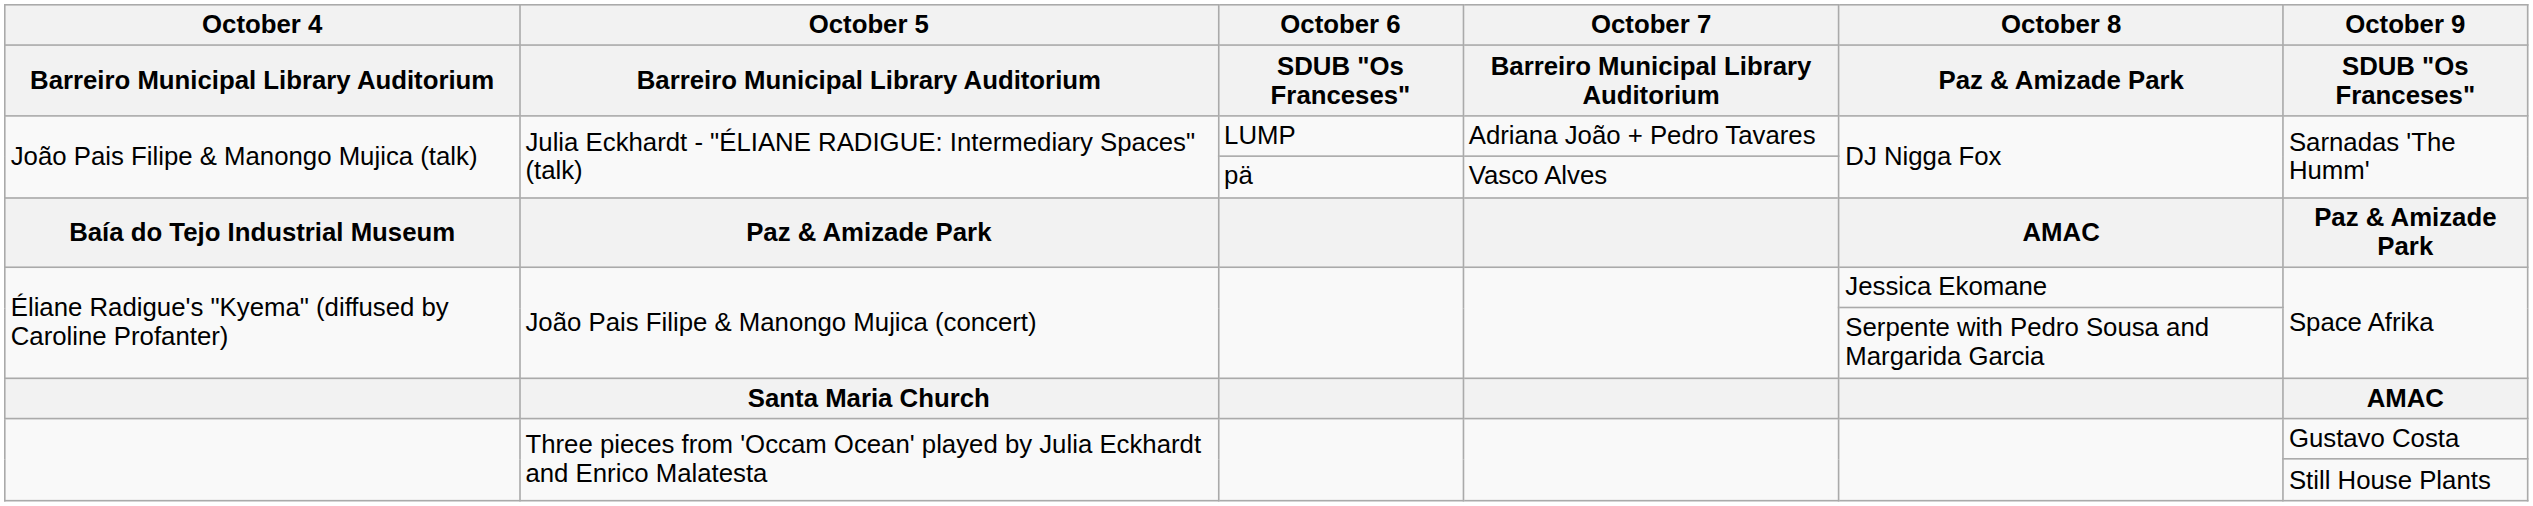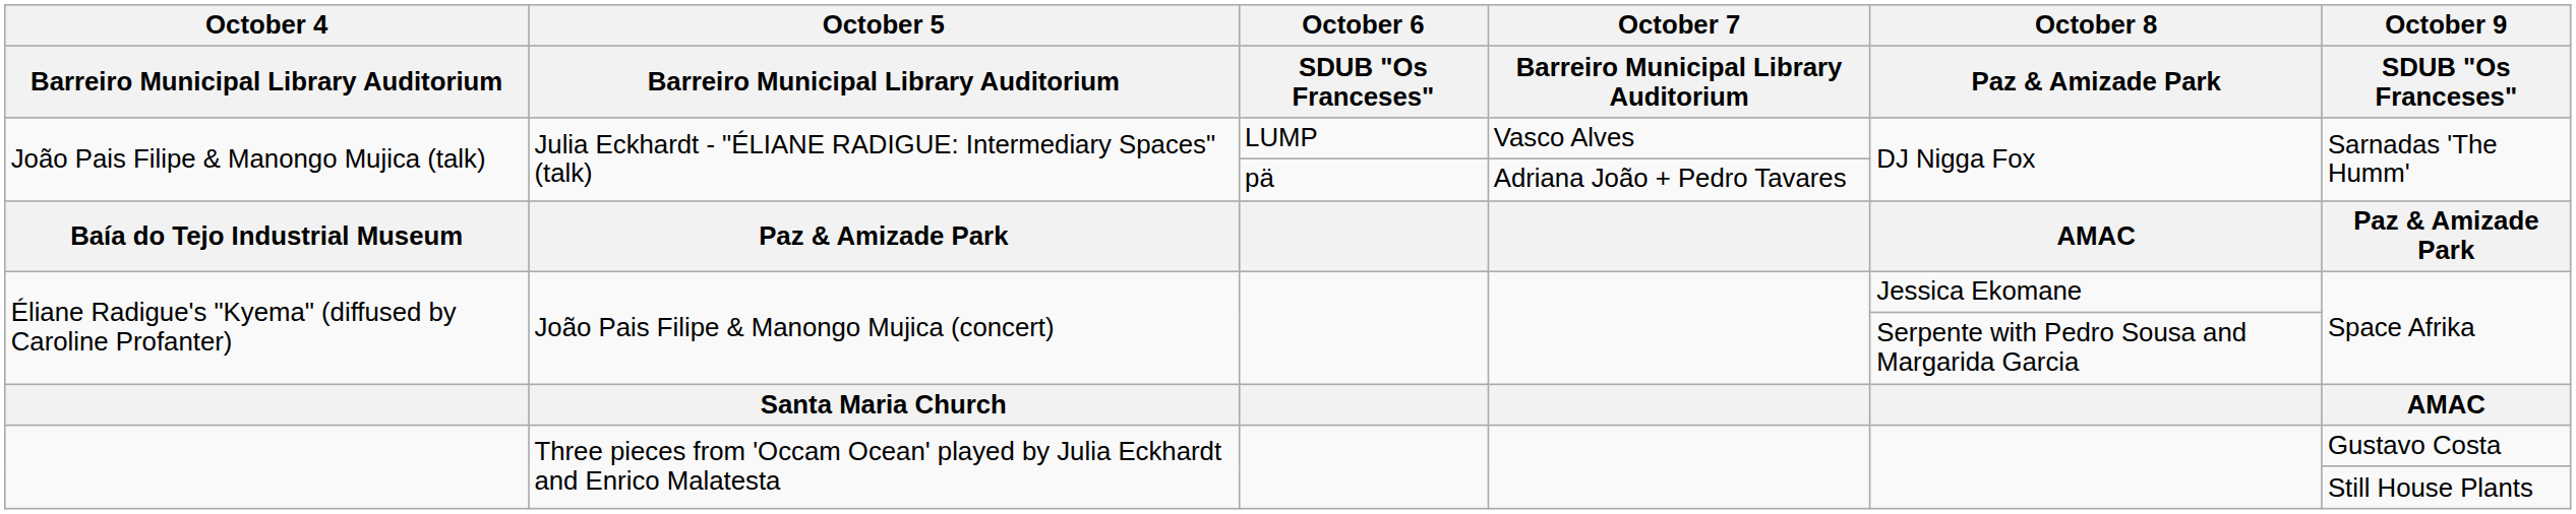João Pais Filipe & Manongo Mujica (talk) / LUMP | October 7 / Barreiro Municipal Library Auditorium: Adriana João + Pedro Tavares -> Vasco Alves
João Pais Filipe & Manongo Mujica (talk) / pä | October 7 / Barreiro Municipal Library Auditorium: Vasco Alves -> Adriana João + Pedro Tavares
